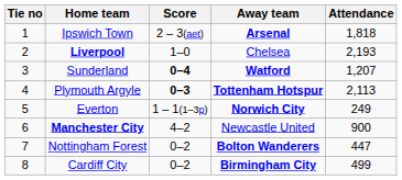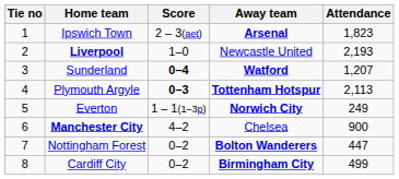Ipswich Town | Attendance: 1,818 -> 1,823
Liverpool | Away team: Chelsea -> Newcastle United
Manchester City | Away team: Newcastle United -> Chelsea
